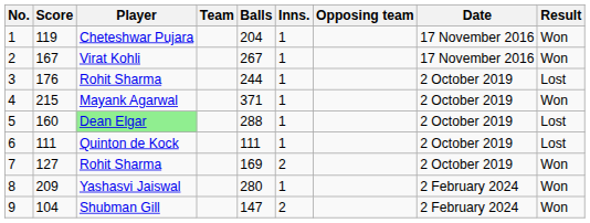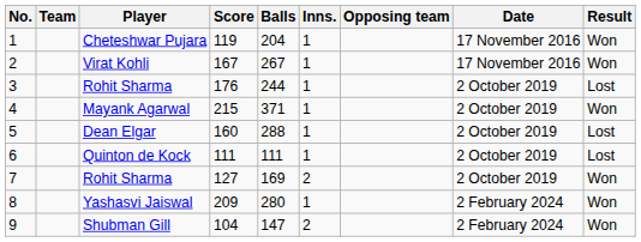columns swapped: Score <-> Team
5 | Player: lightgreen background -> no background
